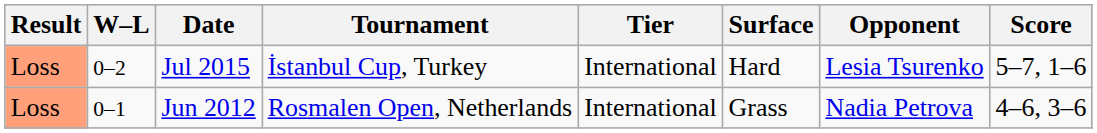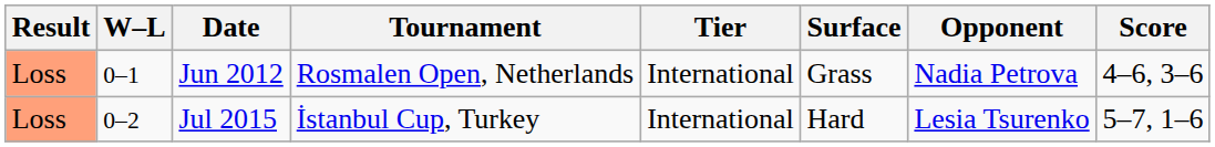rows swapped: Jun 2012 <-> Jul 2015
